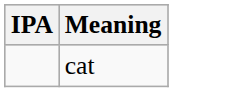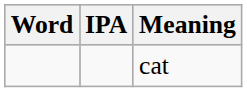+ column: Word
